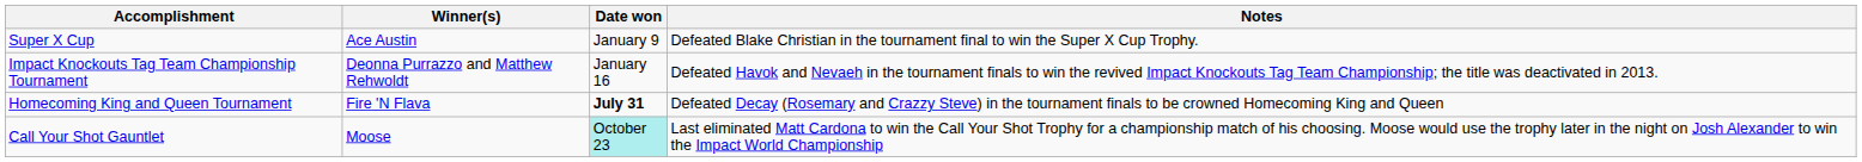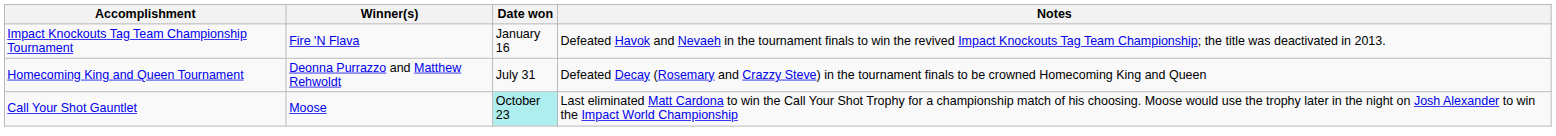- row: Super X Cup | Ace Austin | January 9 | Defeated Blake Christian in the tournament final to win the Super X Cup Trophy.
Impact Knockouts Tag Team Championship Tournament | Winner(s): Deonna Purrazzo and Matthew Rehwoldt -> Fire 'N Flava
Homecoming King and Queen Tournament | Winner(s): Fire 'N Flava -> Deonna Purrazzo and Matthew Rehwoldt
Homecoming King and Queen Tournament | Date won: bold -> normal
